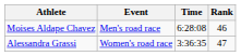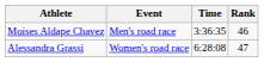Moises Aldape Chavez | Time: 6:28:08 -> 3:36:35
Alessandra Grassi | Time: 3:36:35 -> 6:28:08
